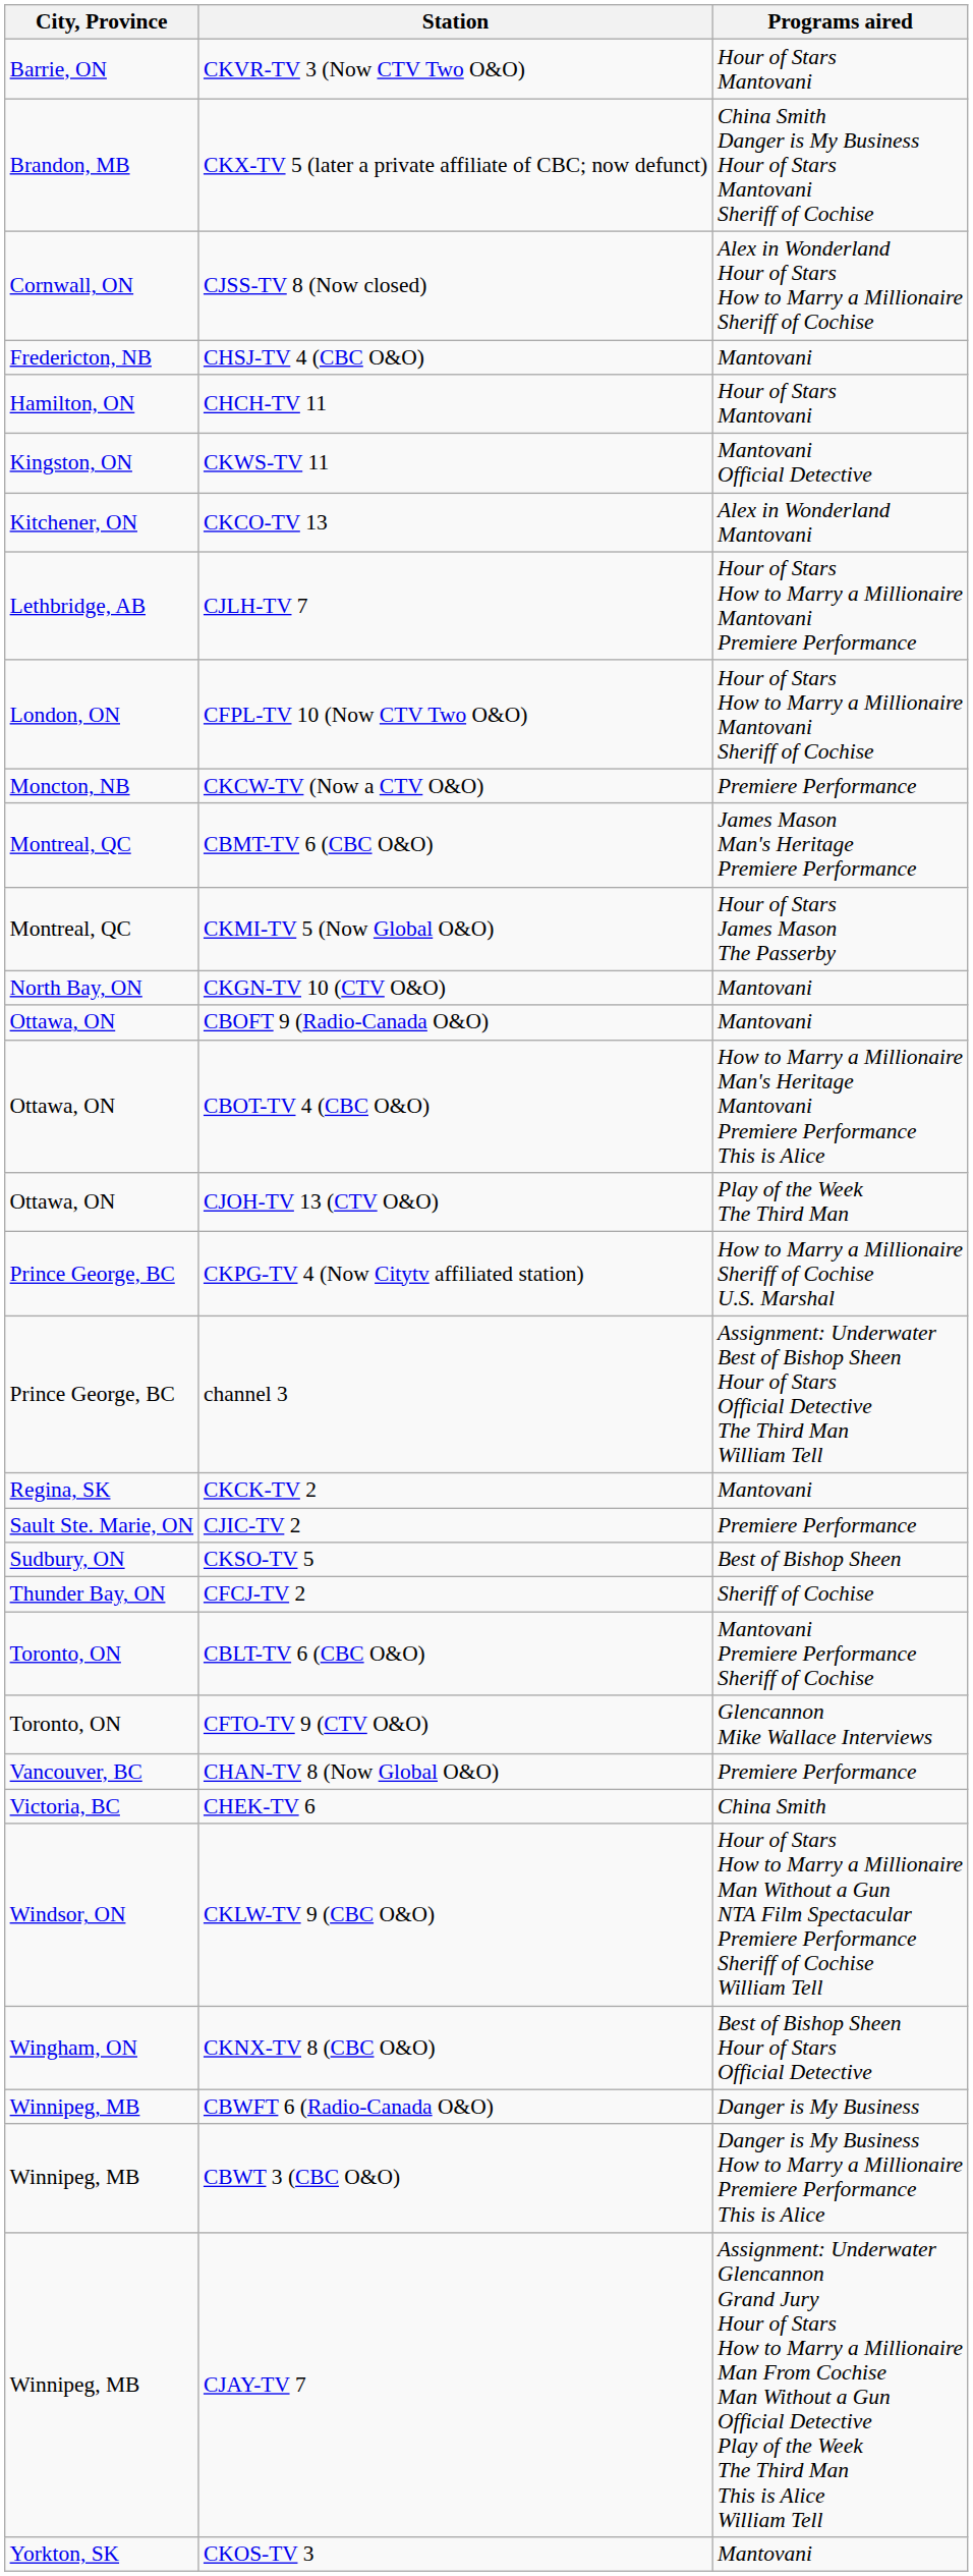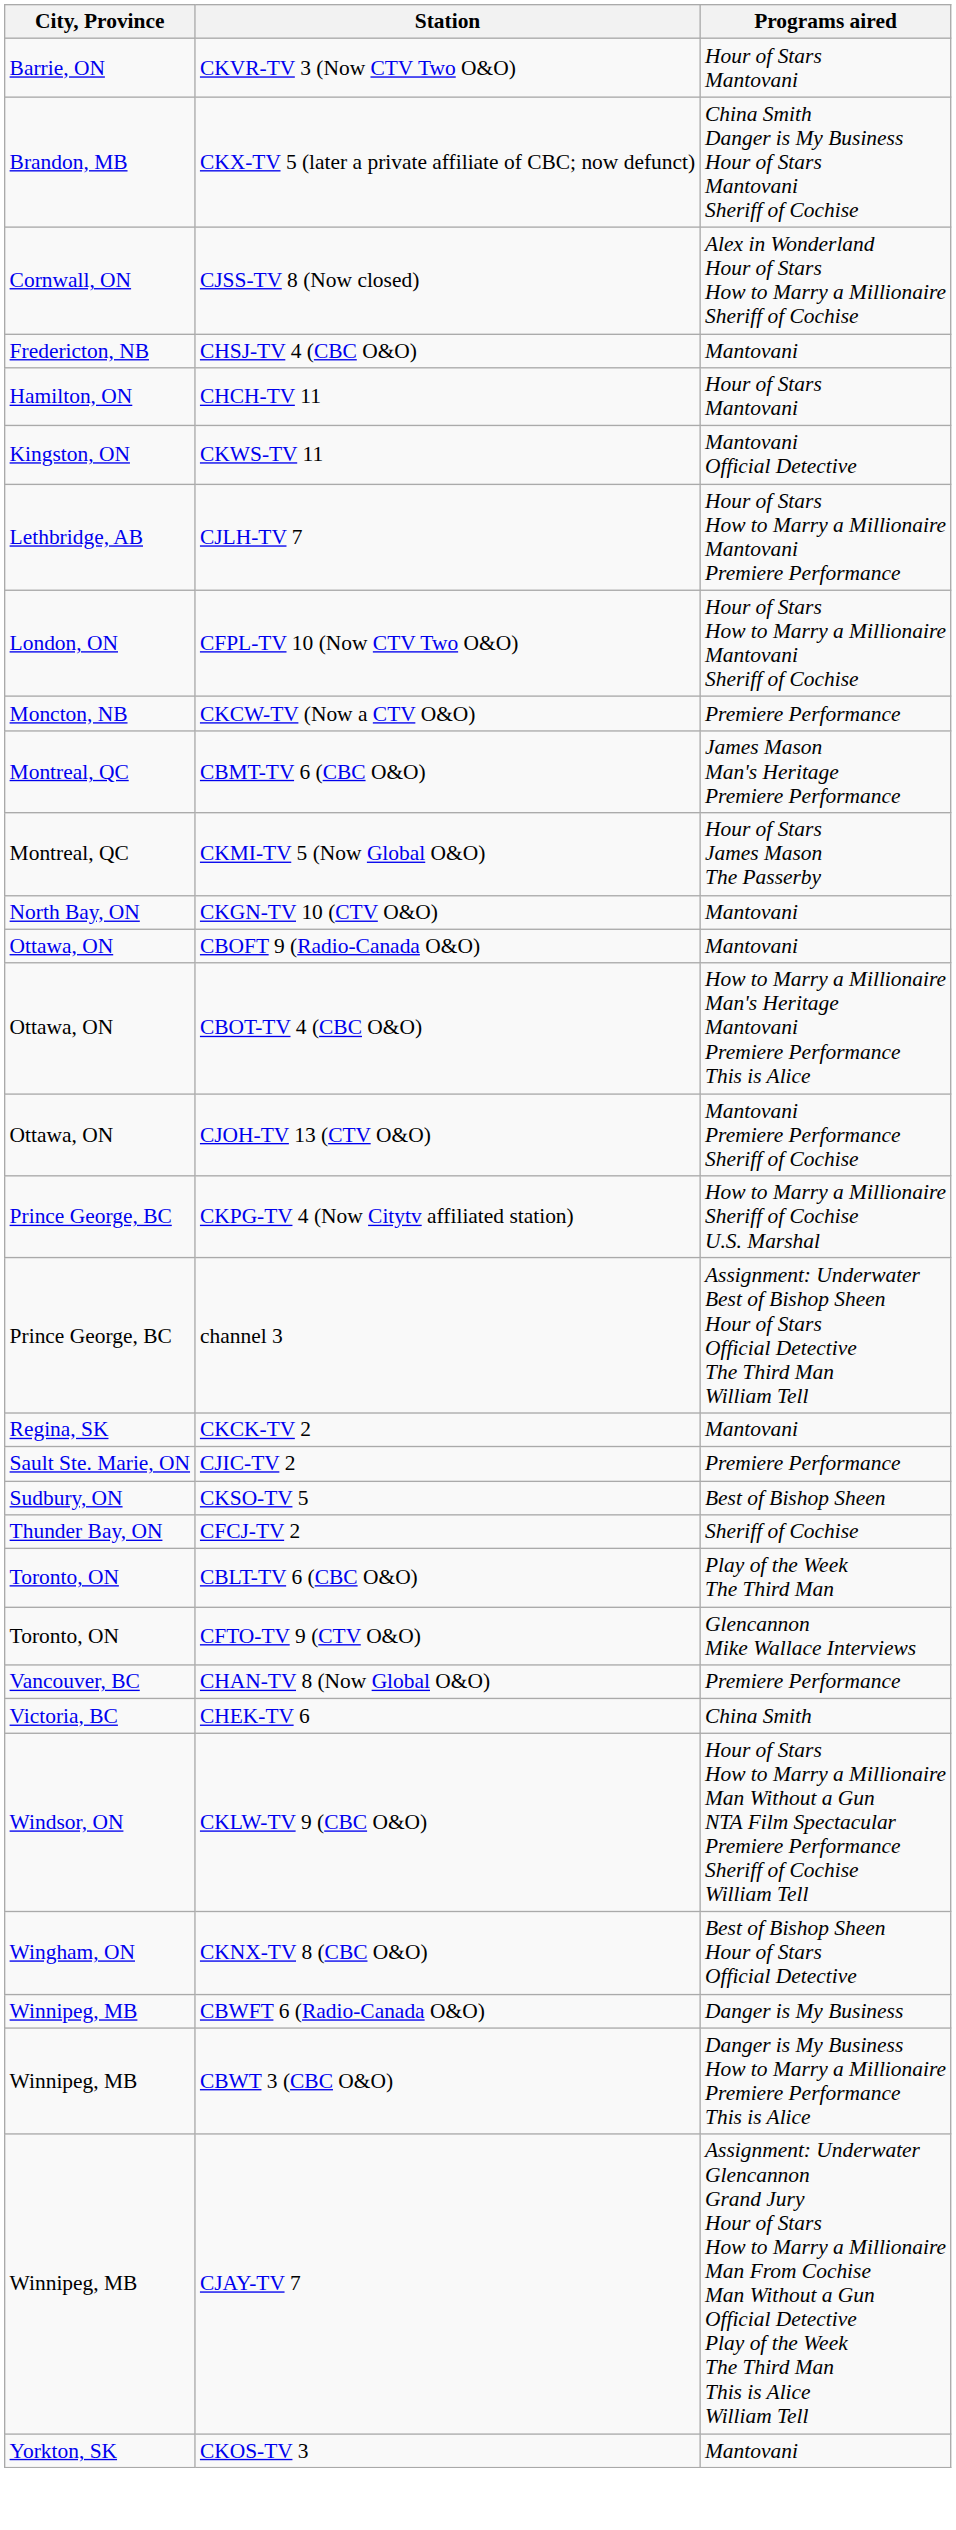- row: Kitchener, ON | CKCO-TV 13 | Alex in Wonderland Mantovani
CJOH-TV 13 (CTV O&O) | Programs aired: Play of the Week The Third Man -> Mantovani Premiere Performance Sheriff of Cochise
CBLT-TV 6 (CBC O&O) | Programs aired: Mantovani Premiere Performance Sheriff of Cochise -> Play of the Week The Third Man
